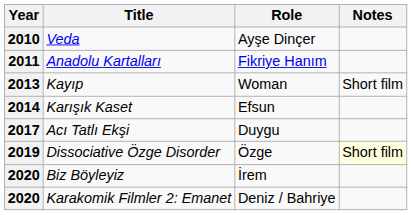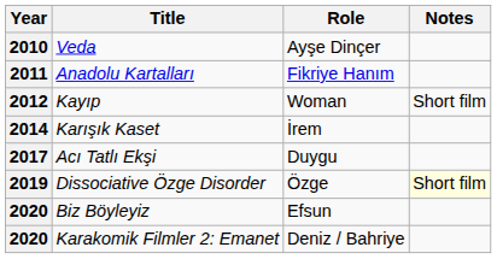Kayıp | Year: 2013 -> 2012
Karışık Kaset | Role: Efsun -> İrem
Biz Böyleyiz | Role: İrem -> Efsun
